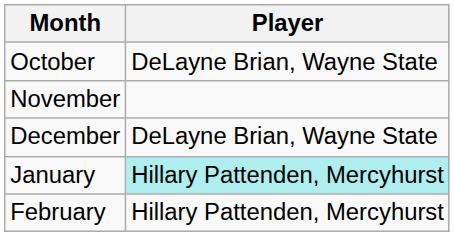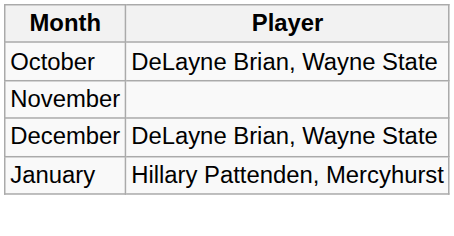January | Player: paleturquoise background -> no background
- row: February | Hillary Pattenden, Mercyhurst
